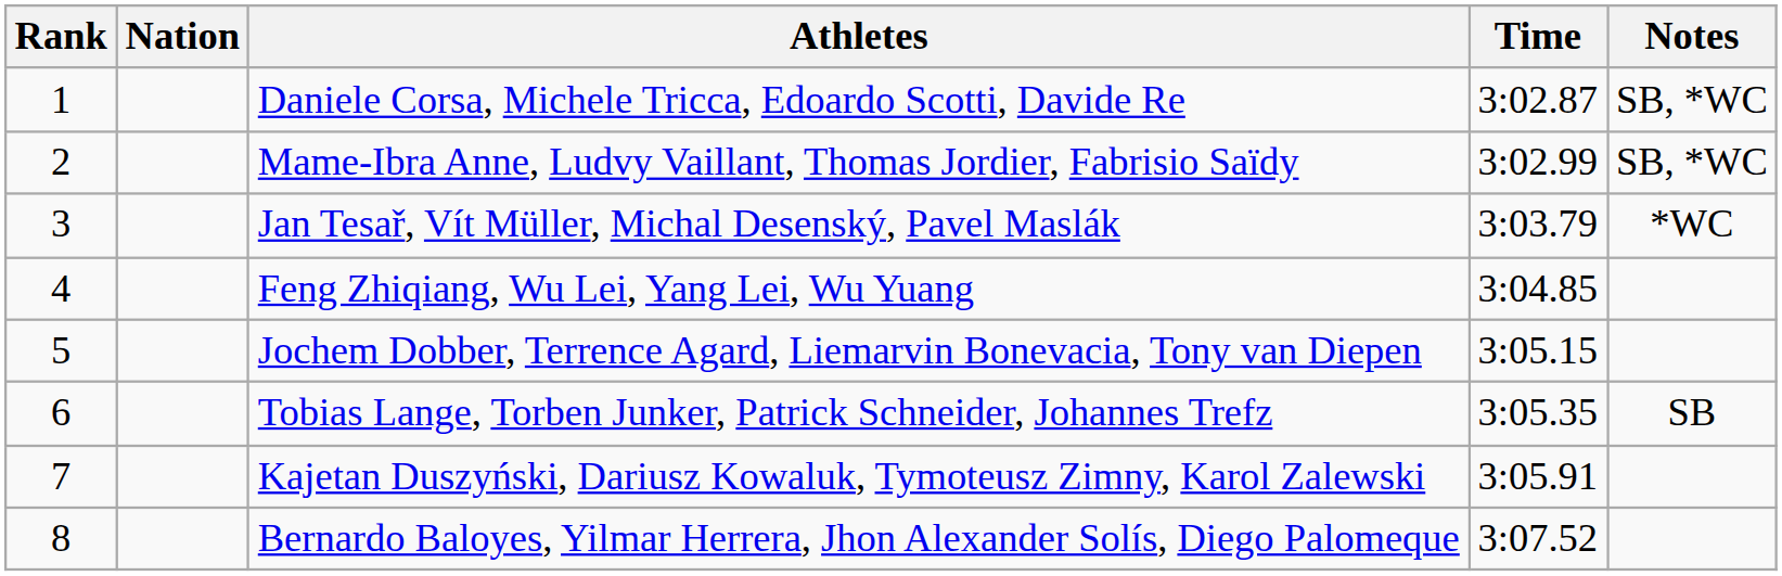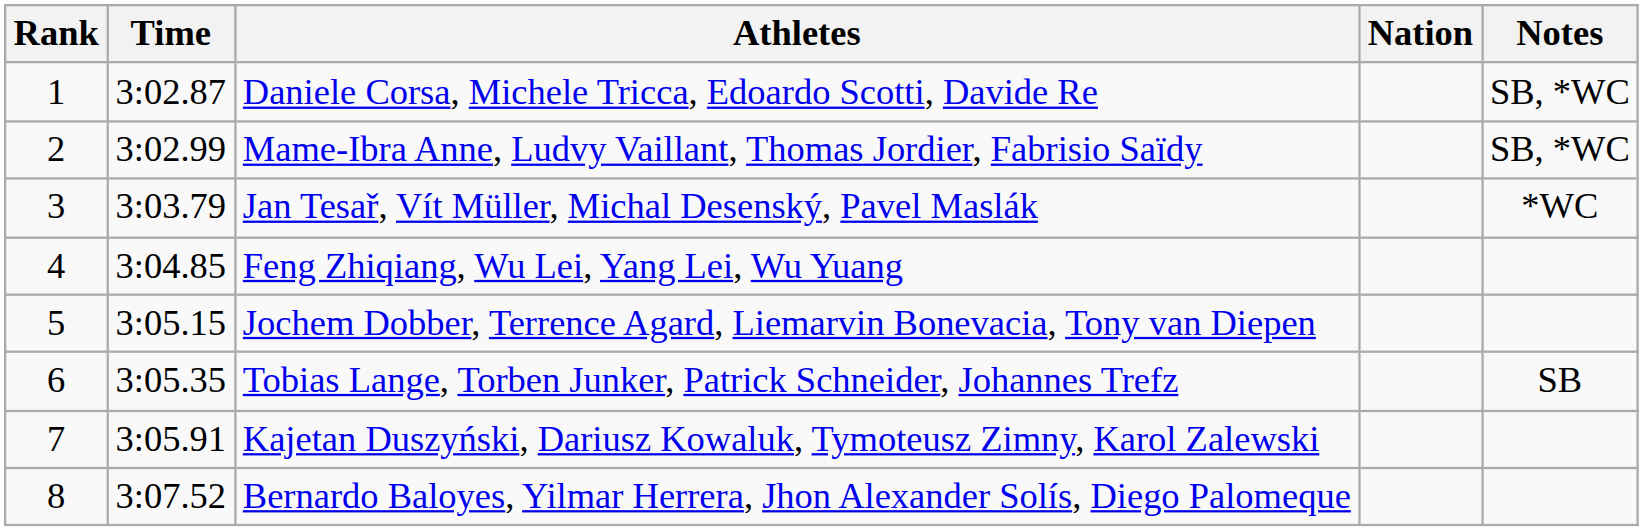columns swapped: Nation <-> Time
